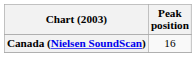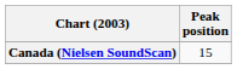Canada (Nielsen SoundScan) | Peak position: 16 -> 15
